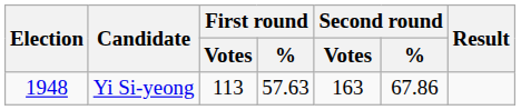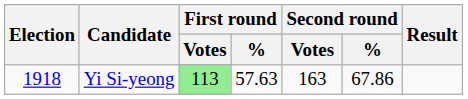Yi Si-yeong | Election: 1948 -> 1918
Yi Si-yeong | First round / Votes: no background -> lightgreen background
